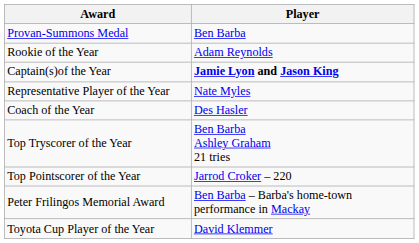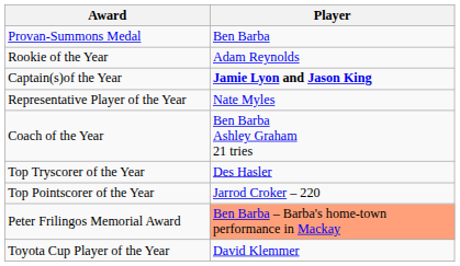Coach of the Year | Player: Des Hasler -> Ben Barba Ashley Graham 21 tries
Top Tryscorer of the Year | Player: Ben Barba Ashley Graham 21 tries -> Des Hasler
Peter Frilingos Memorial Award | Player: no background -> lightsalmon background
